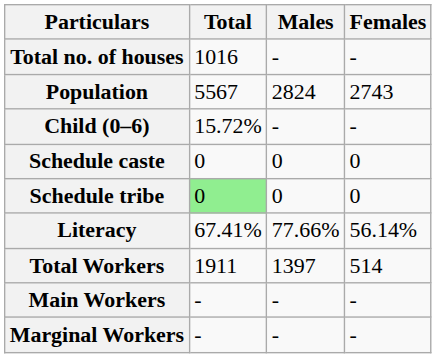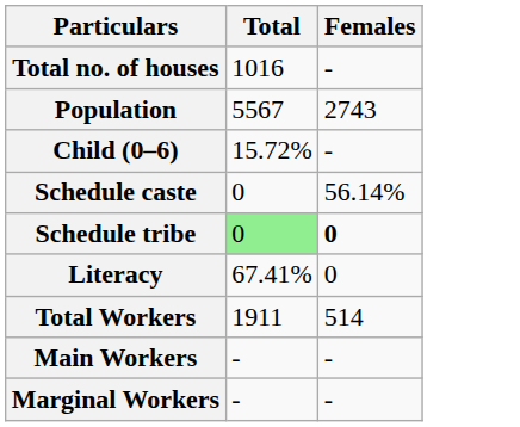- column: Males | - | 2824 | - | 0 | 0 | 77.66% | 1397 | - | -
Schedule caste | Females: 0 -> 56.14%
Schedule tribe | Females: normal -> bold
Literacy | Females: 56.14% -> 0
